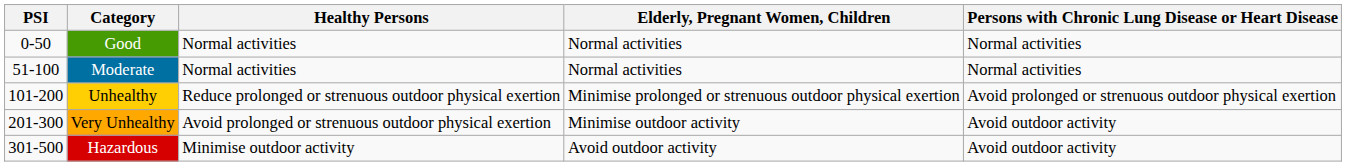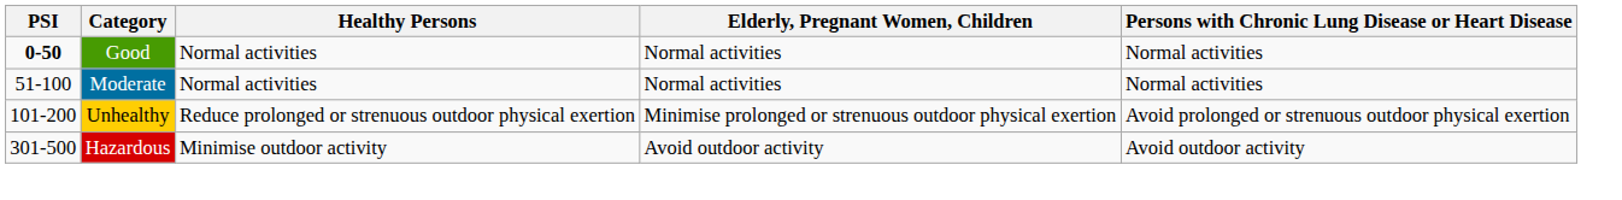Good | PSI: normal -> bold
- row: 201-300 | Very Unhealthy | Avoid prolonged or strenuous outdoor physical exertion | Minimise outdoor activity | Avoid outdoor activity
